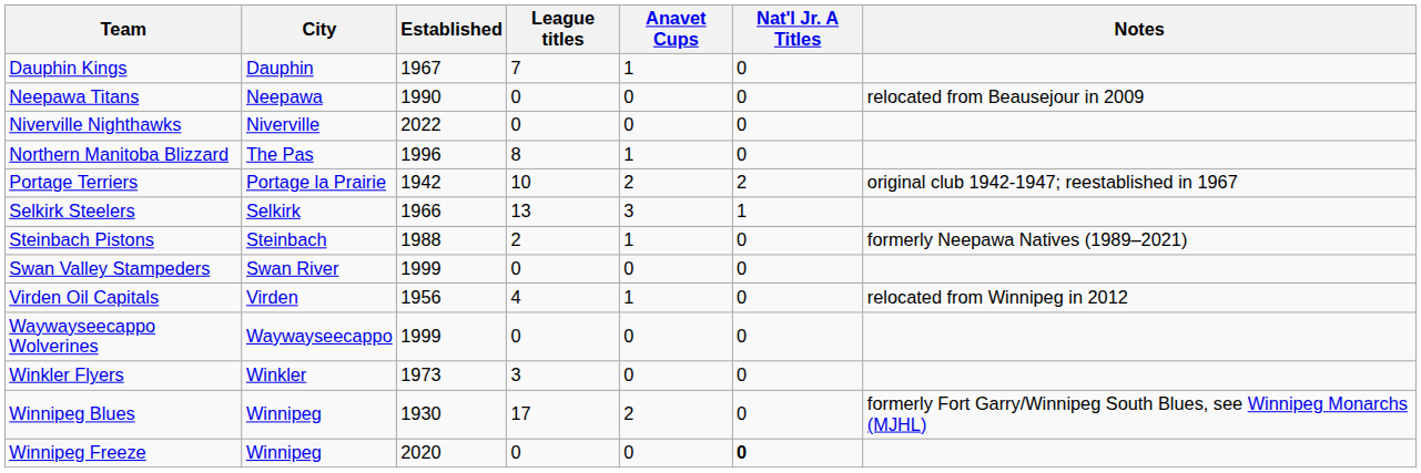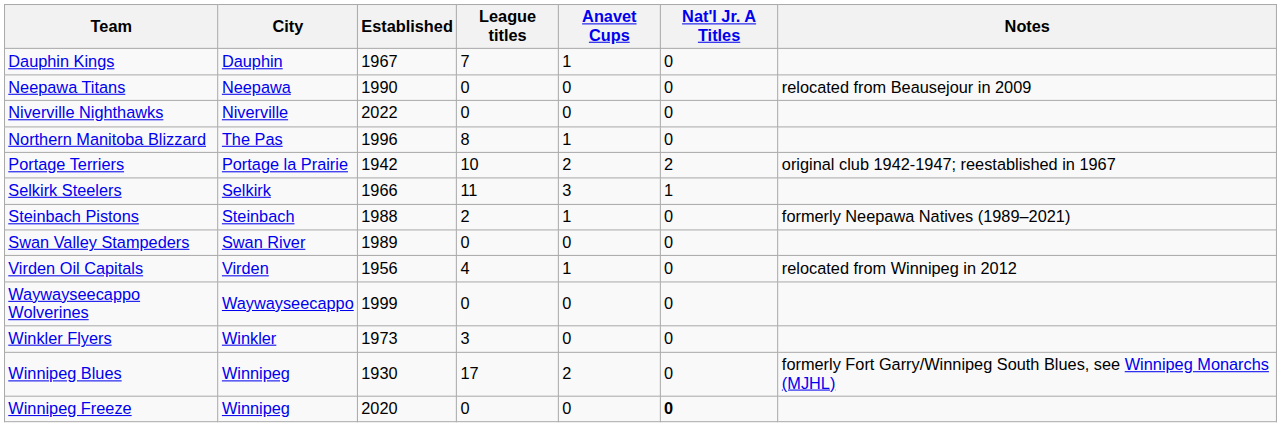Selkirk Steelers | League titles: 13 -> 11
Swan Valley Stampeders | Established: 1999 -> 1989
